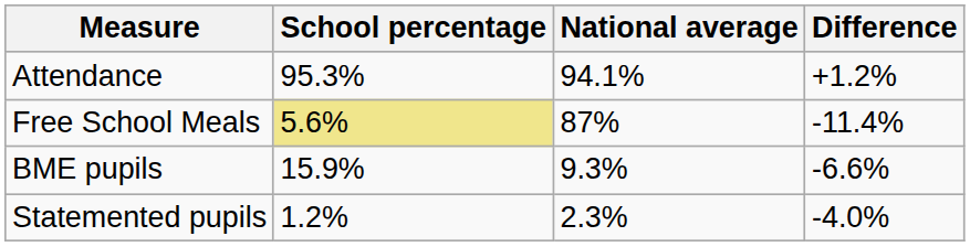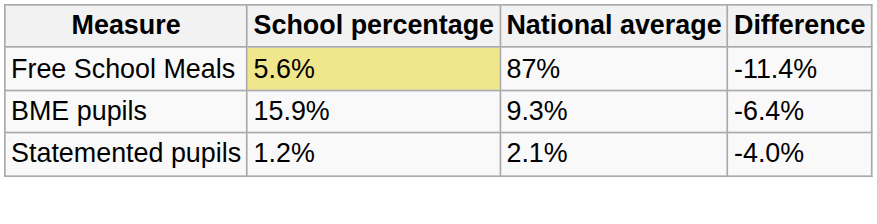- row: Attendance | 95.3% | 94.1% | +1.2%
BME pupils | Difference: -6.6% -> -6.4%
Statemented pupils | National average: 2.3% -> 2.1%
